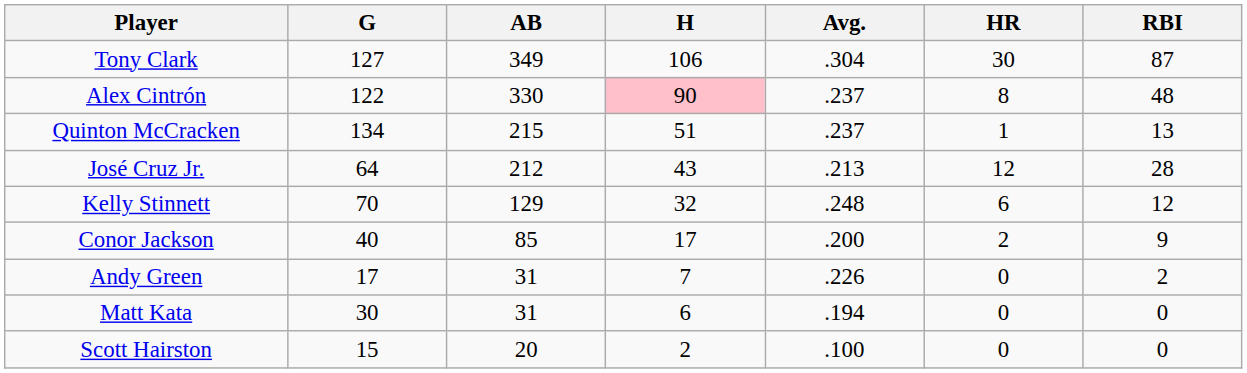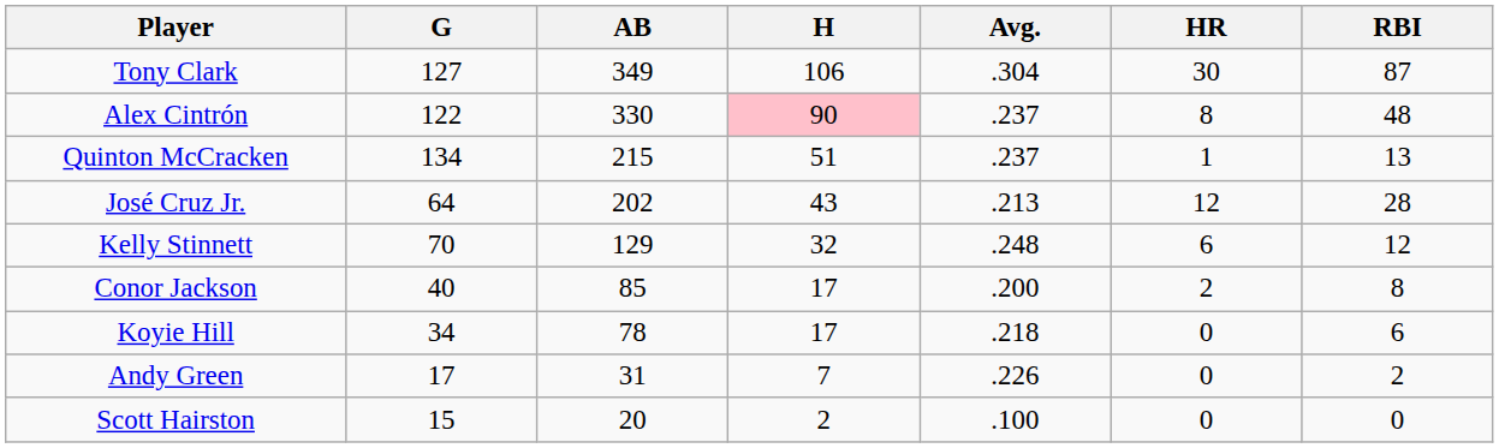José Cruz Jr. | AB: 212 -> 202
Conor Jackson | RBI: 9 -> 8
+ row: Koyie Hill | 34 | 78 | 17 | .218 | 0 | 6
- row: Matt Kata | 30 | 31 | 6 | .194 | 0 | 0
